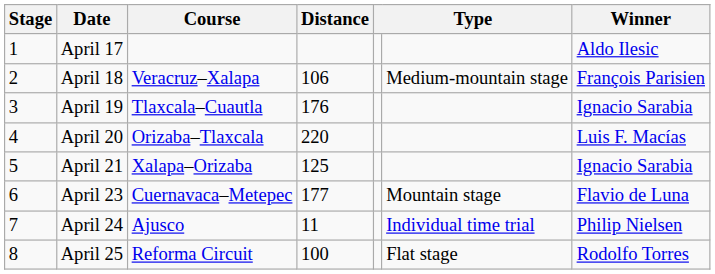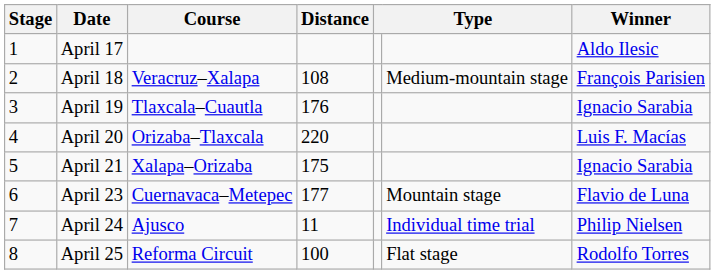April 18 | Distance: 106 -> 108
April 21 | Distance: 125 -> 175
